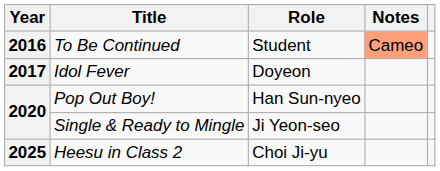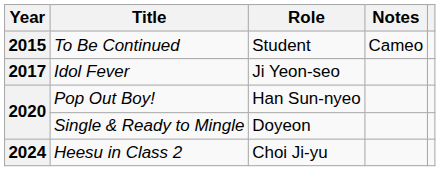To Be Continued | Year: 2016 -> 2015
To Be Continued | Notes: lightsalmon background -> no background
Idol Fever | Role: Doyeon -> Ji Yeon-seo
Single & Ready to Mingle | Role: Ji Yeon-seo -> Doyeon
Heesu in Class 2 | Year: 2025 -> 2024
